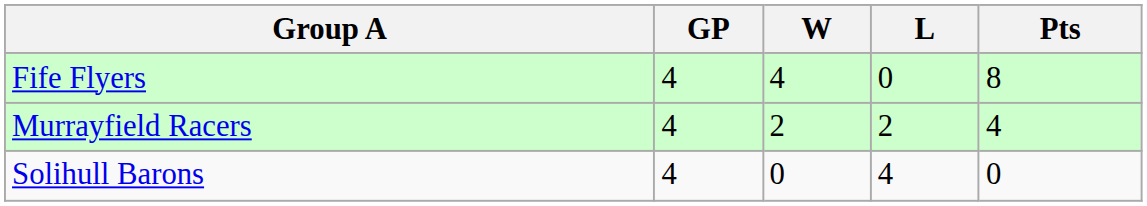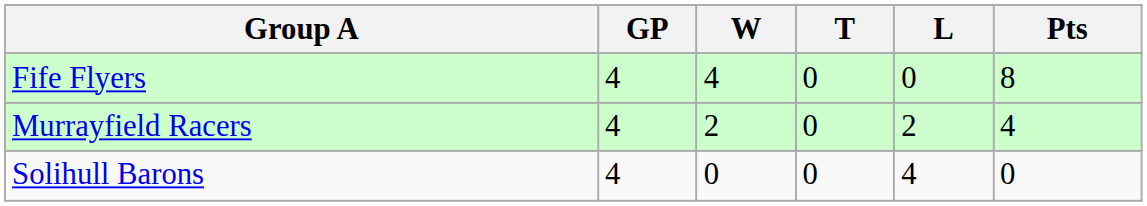+ column: T | 0 | 0 | 0
